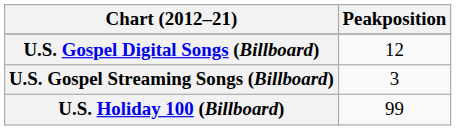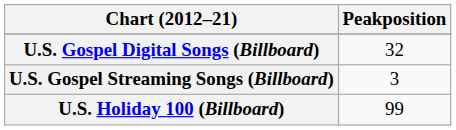U.S. Gospel Digital Songs (Billboard) | Peakposition: 12 -> 32
